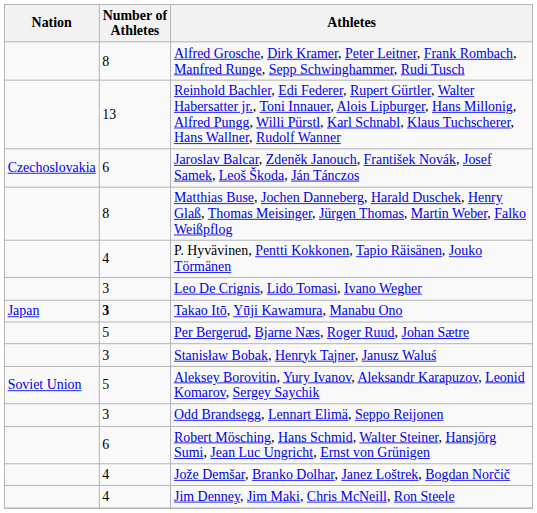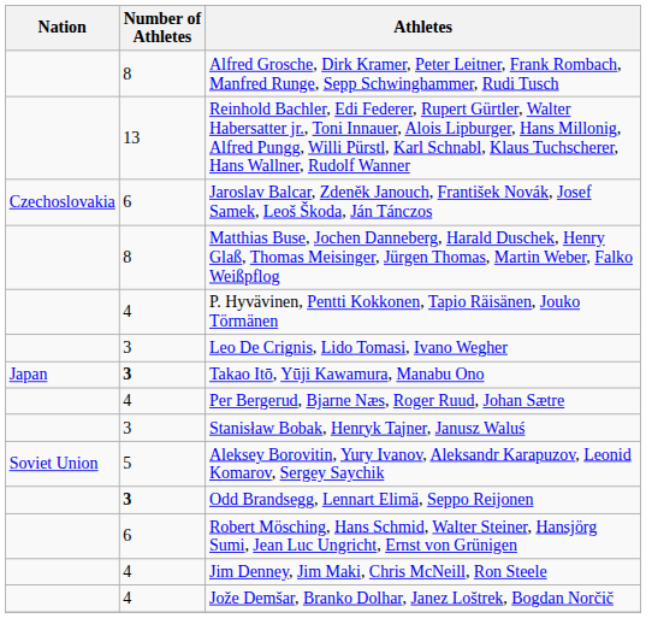Per Bergerud, Bjarne Næs, Roger Ruud, Johan Sætre | Number of Athletes: 5 -> 4
Odd Brandsegg, Lennart Elimä, Seppo Reijonen | Number of Athletes: normal -> bold
rows swapped: Jim Denney, Jim Maki, Chris McNeill, Ron Steele <-> Jože Demšar, Branko Dolhar, Janez Loštrek, Bogdan Norčič
